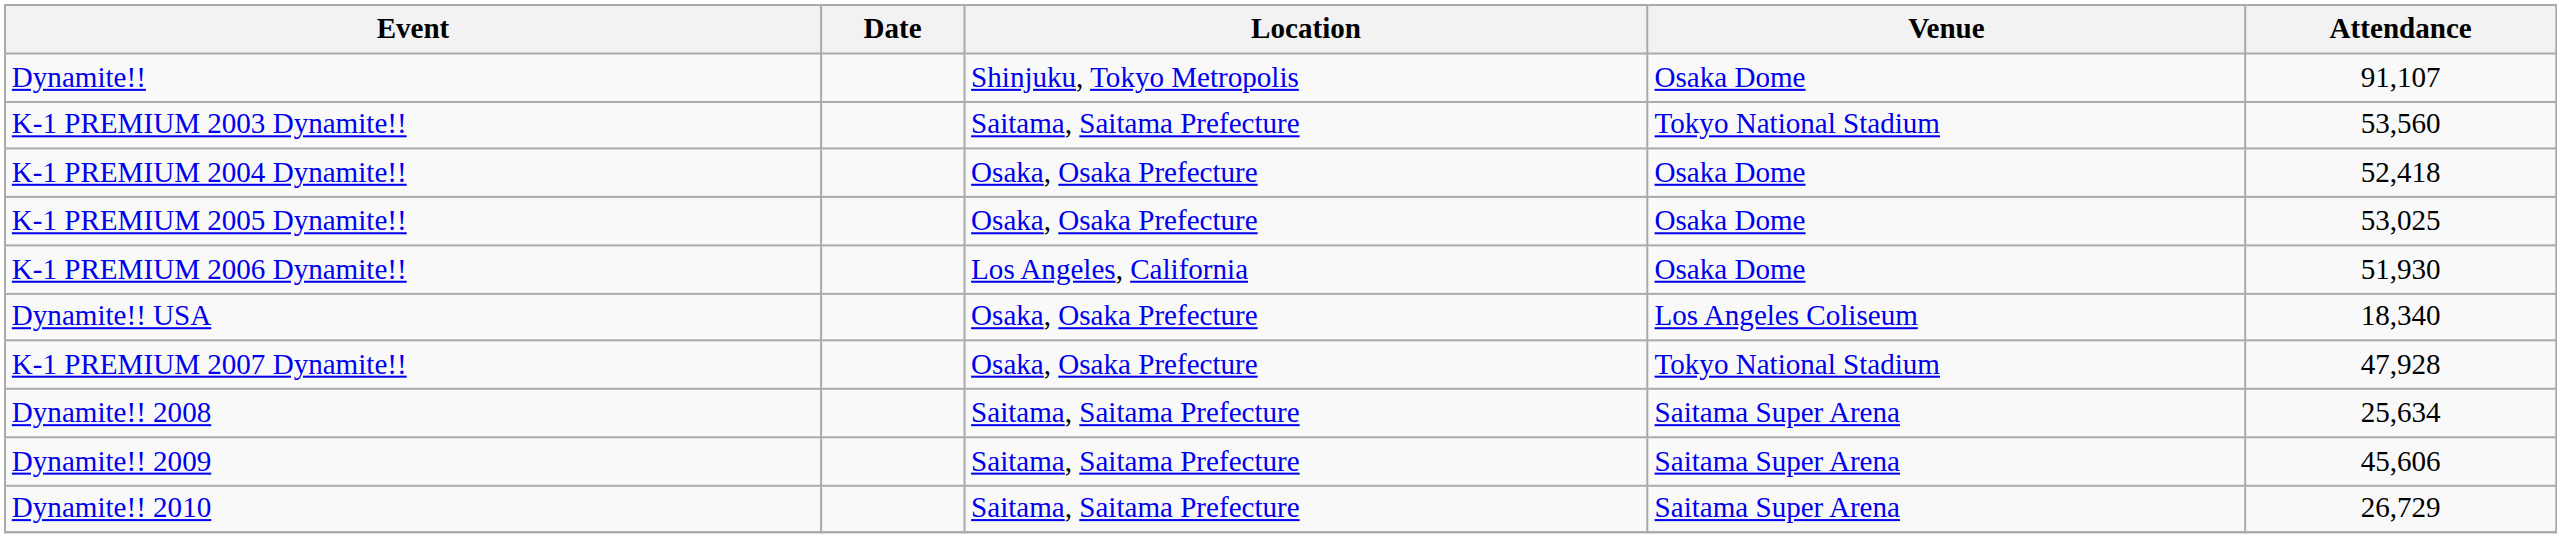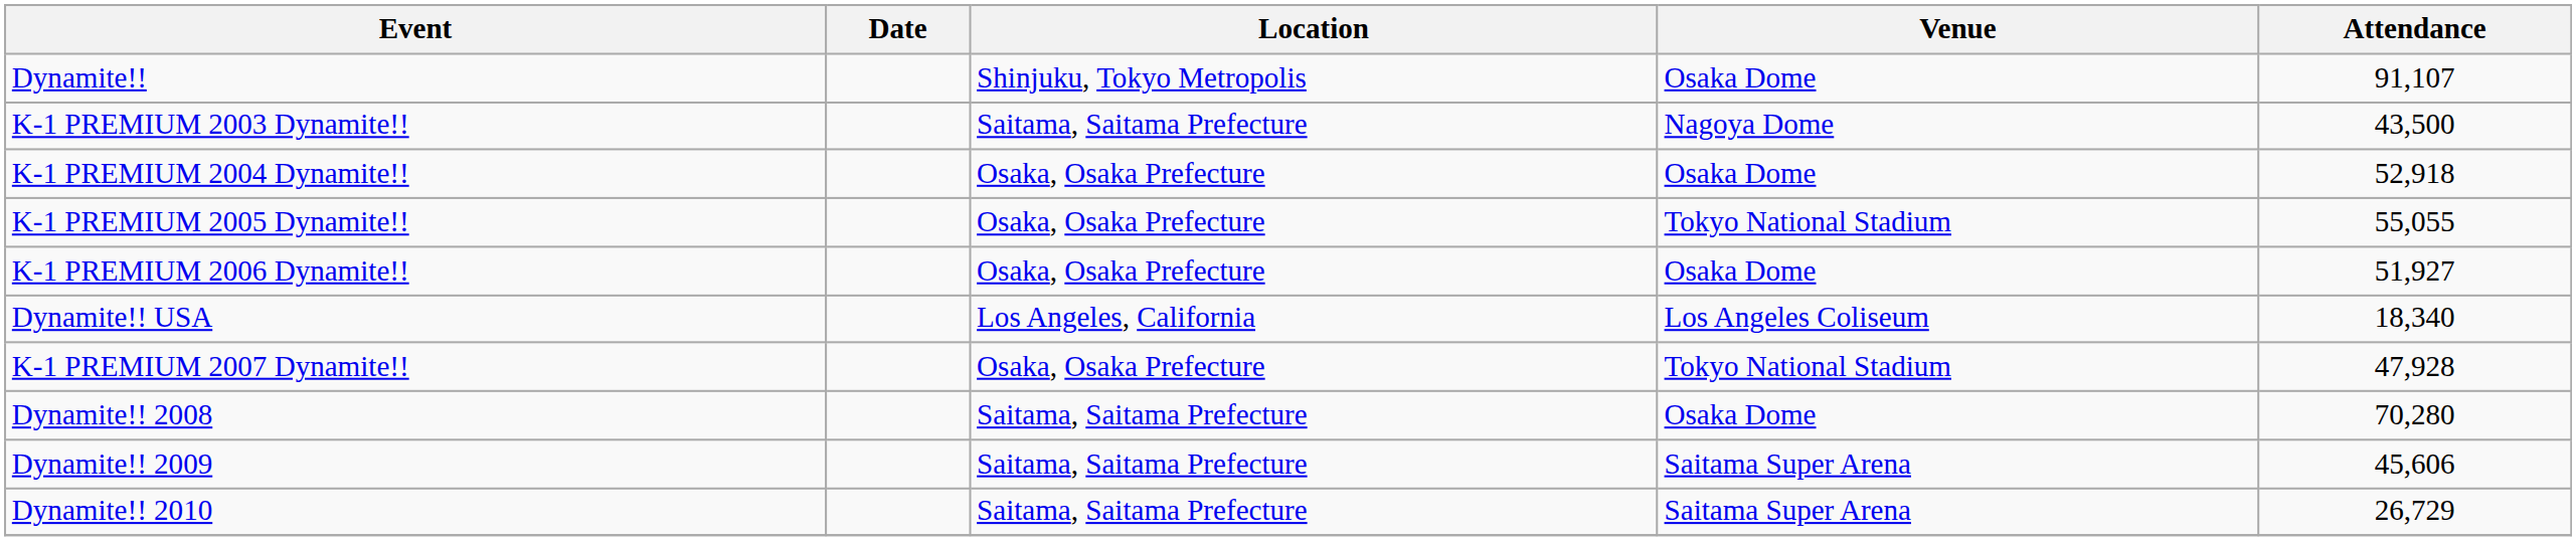K-1 PREMIUM 2003 Dynamite!! | Venue: Tokyo National Stadium -> Nagoya Dome
K-1 PREMIUM 2003 Dynamite!! | Attendance: 53,560 -> 43,500
K-1 PREMIUM 2004 Dynamite!! | Attendance: 52,418 -> 52,918
K-1 PREMIUM 2005 Dynamite!! | Venue: Osaka Dome -> Tokyo National Stadium
K-1 PREMIUM 2005 Dynamite!! | Attendance: 53,025 -> 55,055
K-1 PREMIUM 2006 Dynamite!! | Location: Los Angeles, California -> Osaka, Osaka Prefecture
K-1 PREMIUM 2006 Dynamite!! | Attendance: 51,930 -> 51,927
Dynamite!! USA | Location: Osaka, Osaka Prefecture -> Los Angeles, California
Dynamite!! 2008 | Venue: Saitama Super Arena -> Osaka Dome
Dynamite!! 2008 | Attendance: 25,634 -> 70,280
